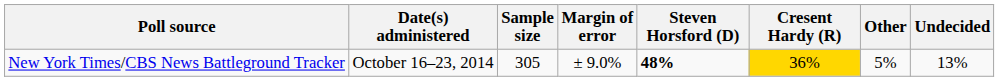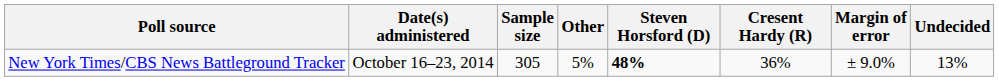columns swapped: Margin of error <-> Other
New York Times/CBS News Battleground Tracker | Cresent Hardy (R): gold background -> no background
